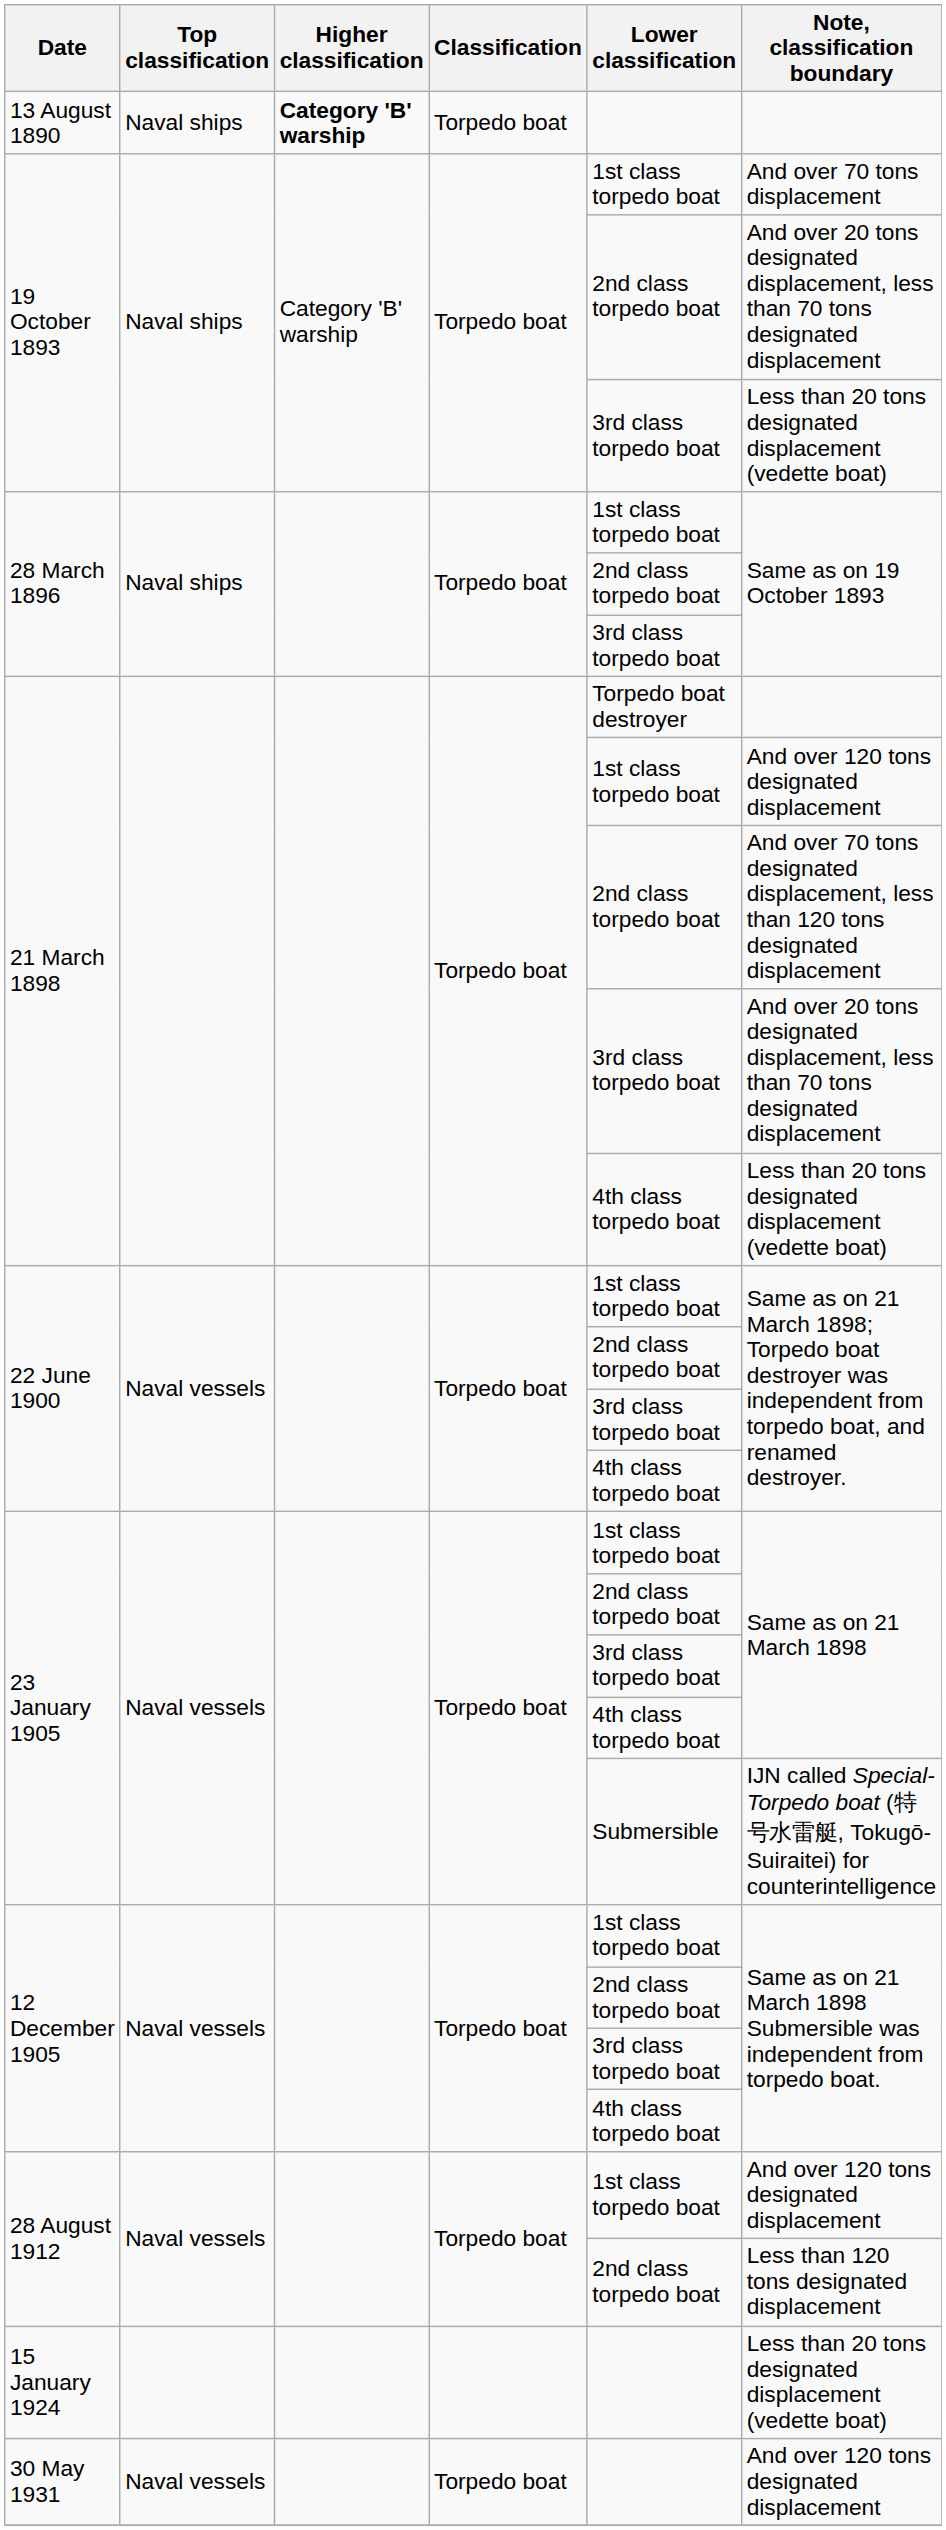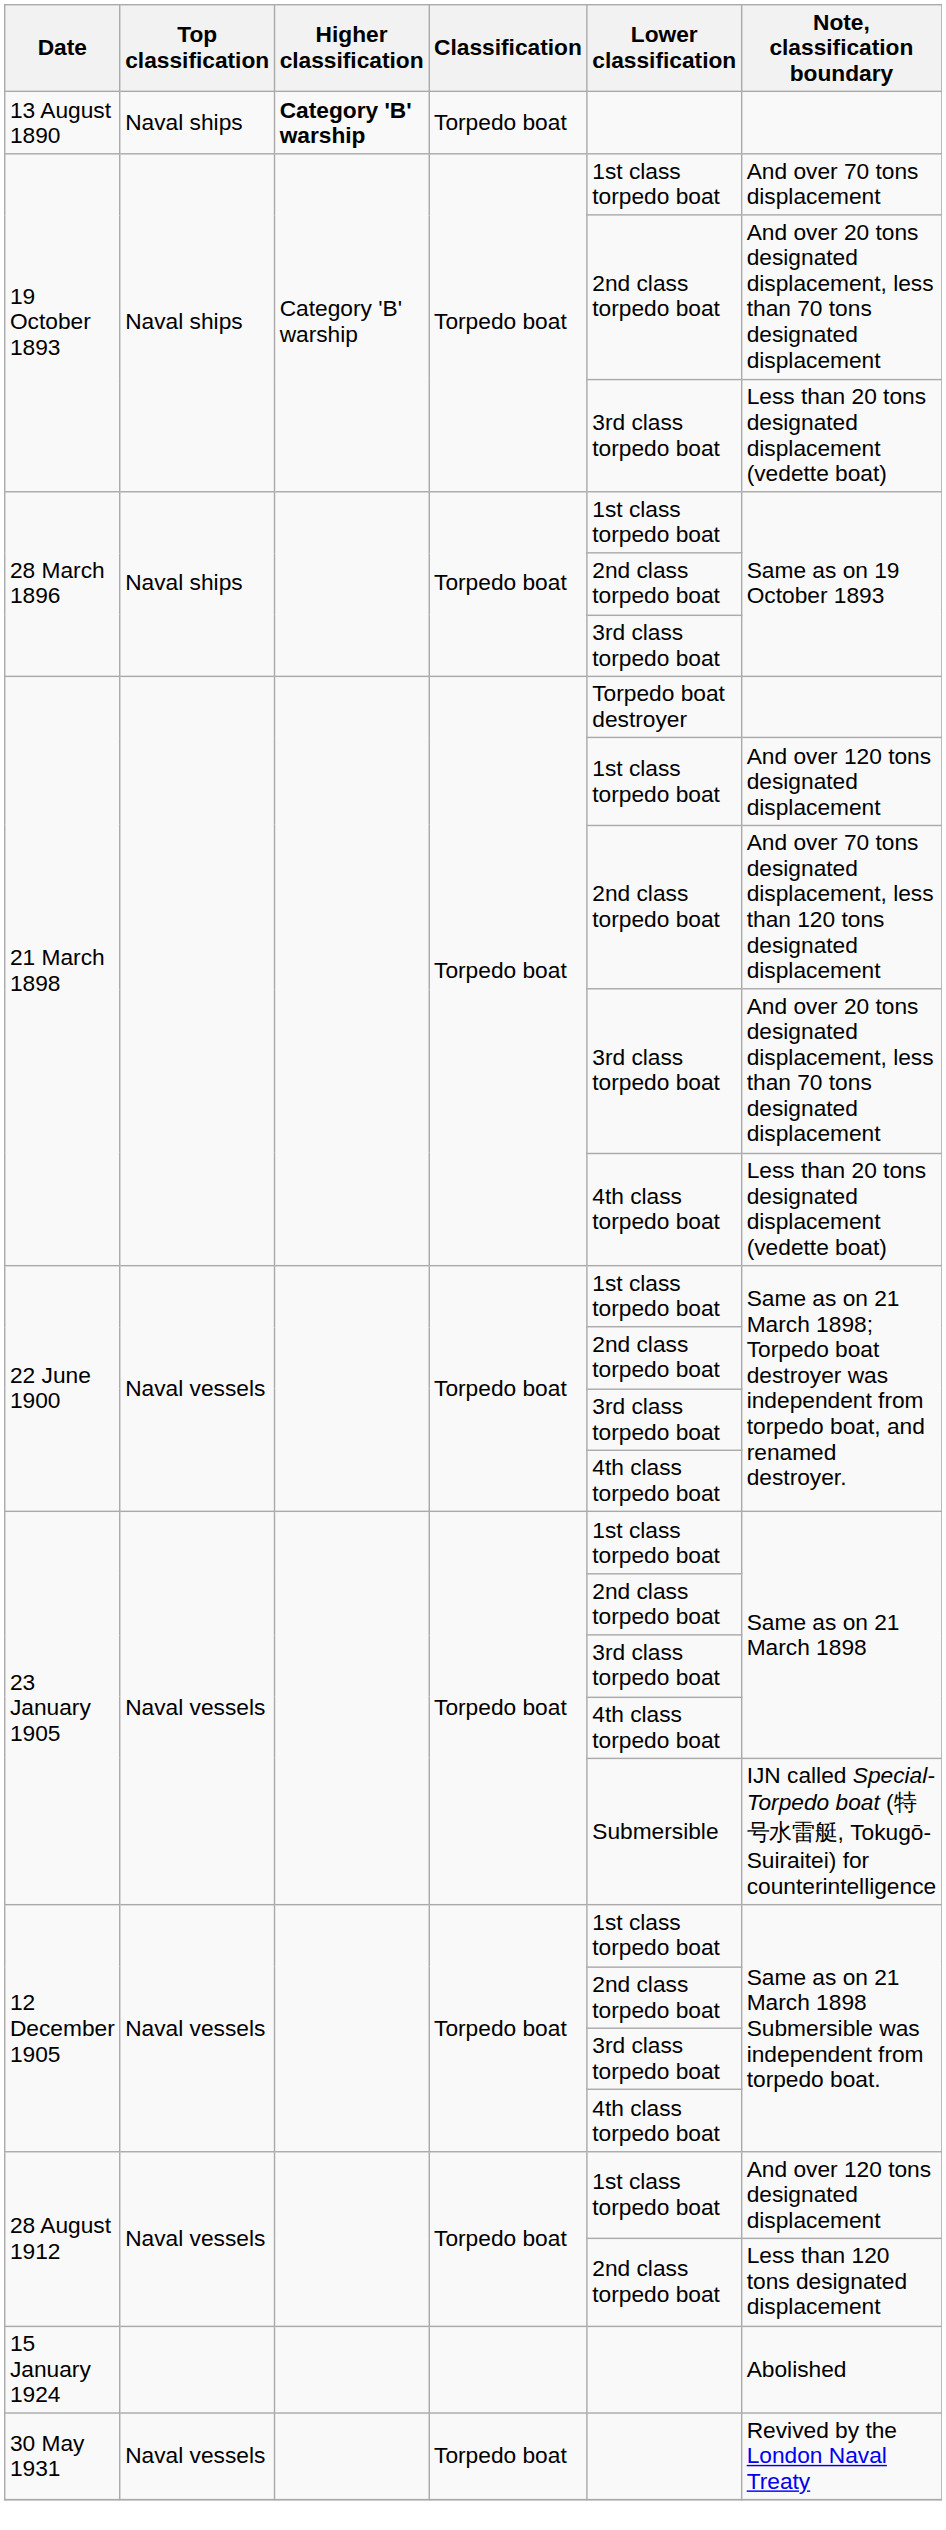15 January 1924 | Note, classification boundary: Less than 20 tons designated displacement (vedette boat) -> Abolished
30 May 1931 | Note, classification boundary: And over 120 tons designated displacement -> Revived by the London Naval Treaty
